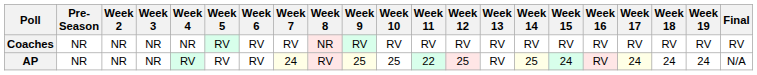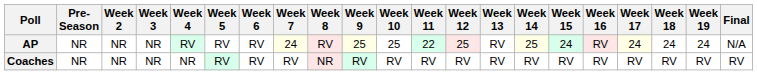rows swapped: AP <-> Coaches
